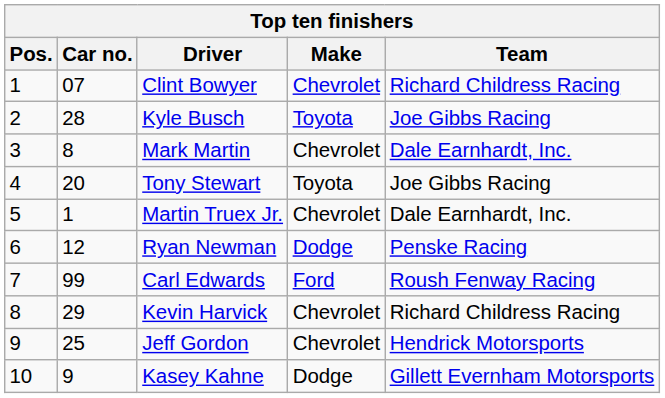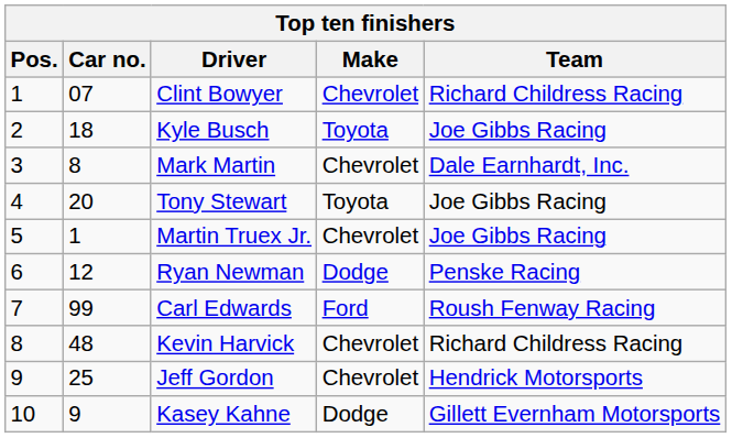Kyle Busch | Car no.: 28 -> 18
Martin Truex Jr. | Team: Dale Earnhardt, Inc. -> Joe Gibbs Racing
Kevin Harvick | Car no.: 29 -> 48
